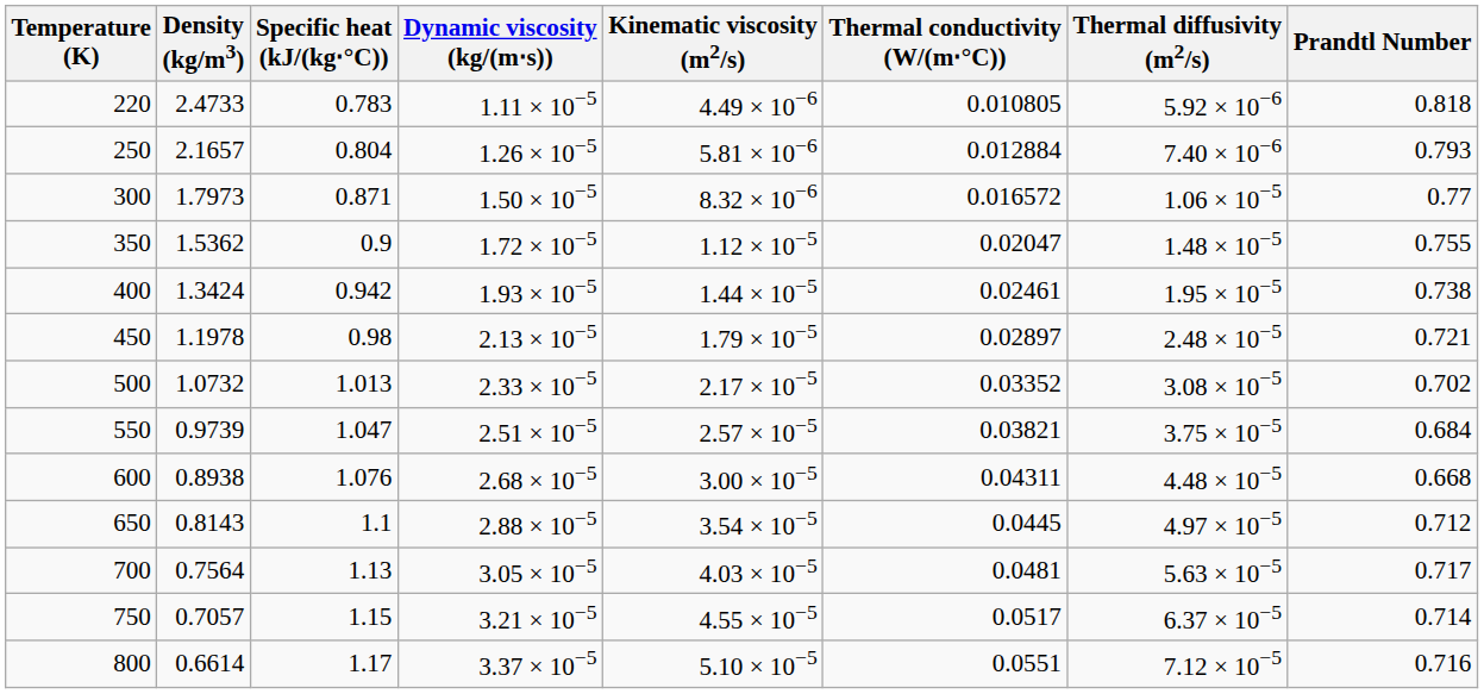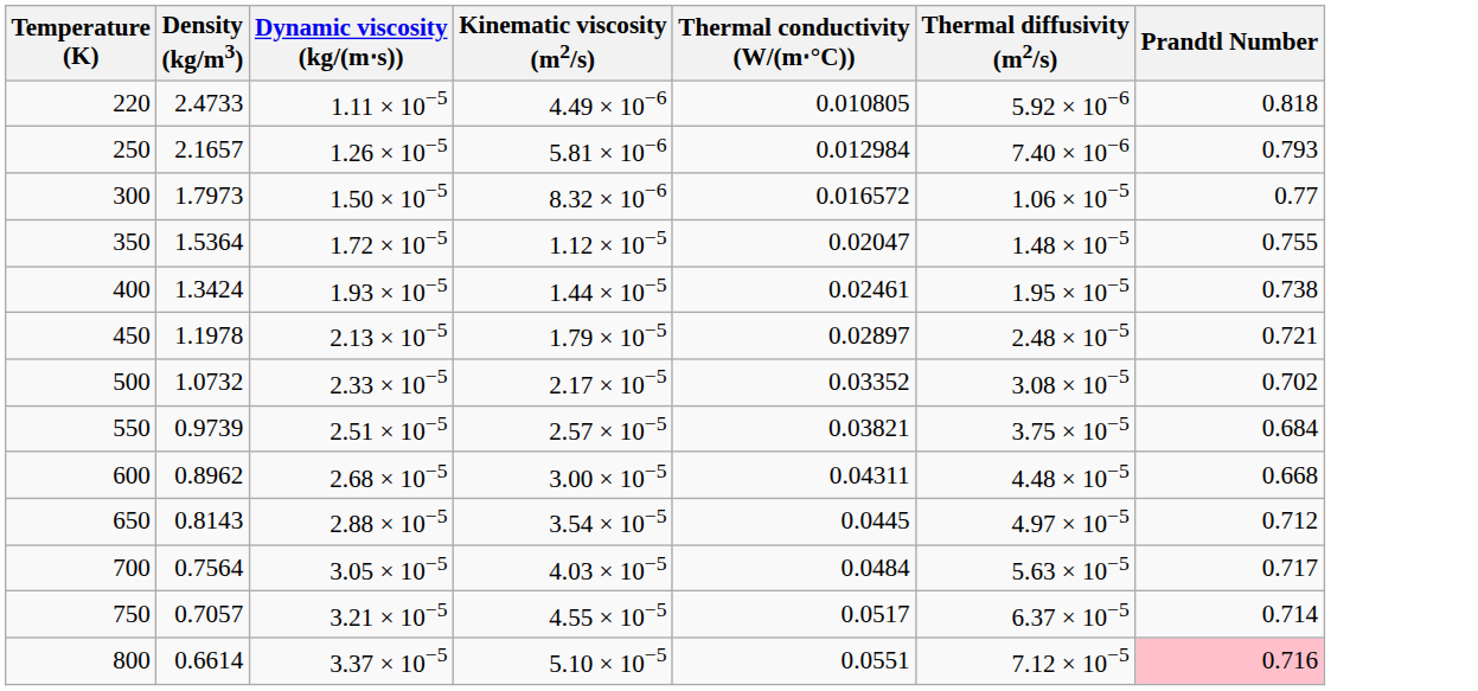- column: Specific heat (kJ/(kg⋅°C)) | 0.783 | 0.804 | 0.871 | 0.9 | 0.942 | 0.98 | 1.013 | 1.047 | 1.076 | 1.1 | 1.13 | 1.15 | 1.17
250 | Thermal conductivity (W/(m⋅°C)): 0.012884 -> 0.012984
350 | Density (kg/m3): 1.5362 -> 1.5364
600 | Density (kg/m3): 0.8938 -> 0.8962
700 | Thermal conductivity (W/(m⋅°C)): 0.0481 -> 0.0484
800 | Prandtl Number: no background -> pink background
